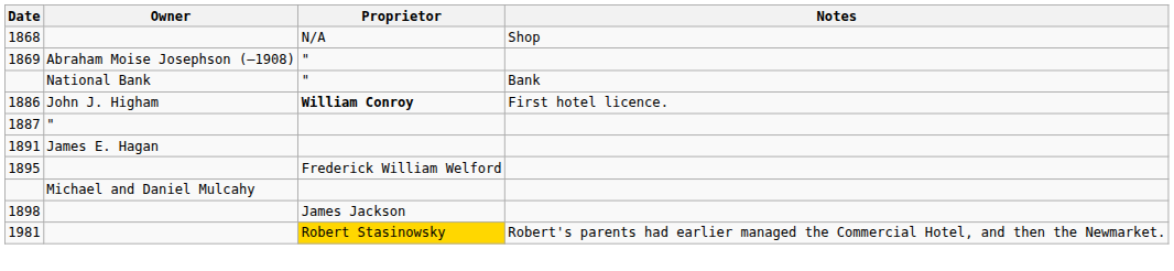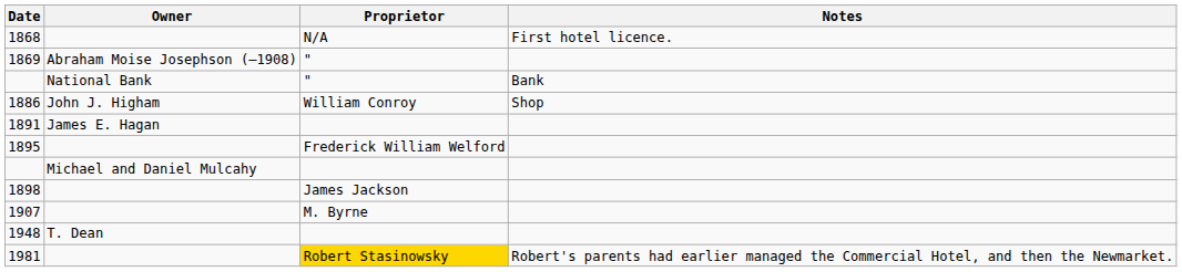1868 | Notes: Shop -> First hotel licence.
1886 | Proprietor: bold -> normal
1886 | Notes: First hotel licence. -> Shop
- row: 1887 | "
+ row: 1907 | M. Byrne
+ row: 1948 | T. Dean
